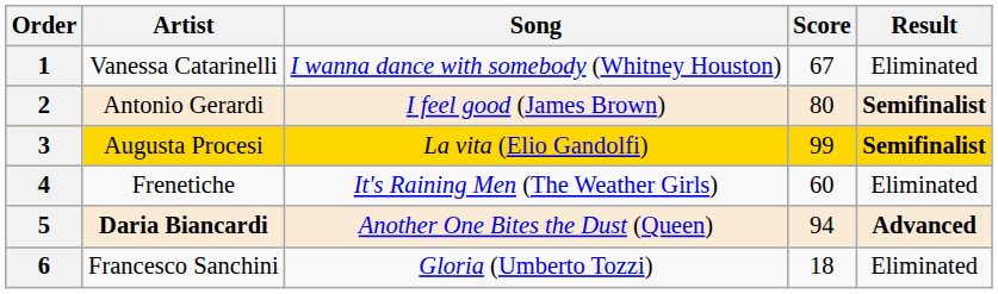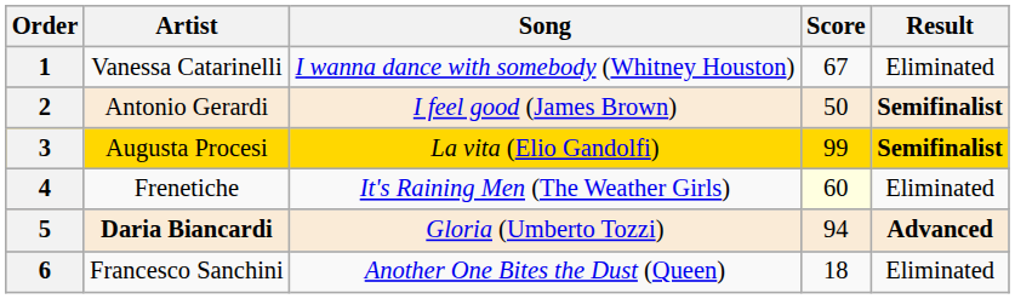2 | Score: 80 -> 50
4 | Score: no background -> lightyellow background
5 | Song: Another One Bites the Dust (Queen) -> Gloria (Umberto Tozzi)
6 | Song: Gloria (Umberto Tozzi) -> Another One Bites the Dust (Queen)
